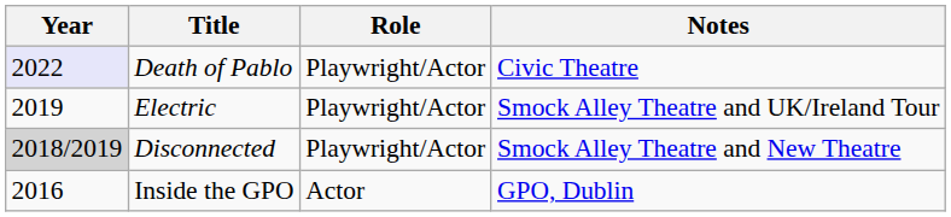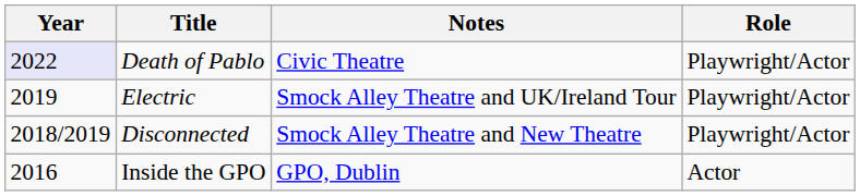columns swapped: Role <-> Notes
Disconnected | Year: lightgrey background -> no background
